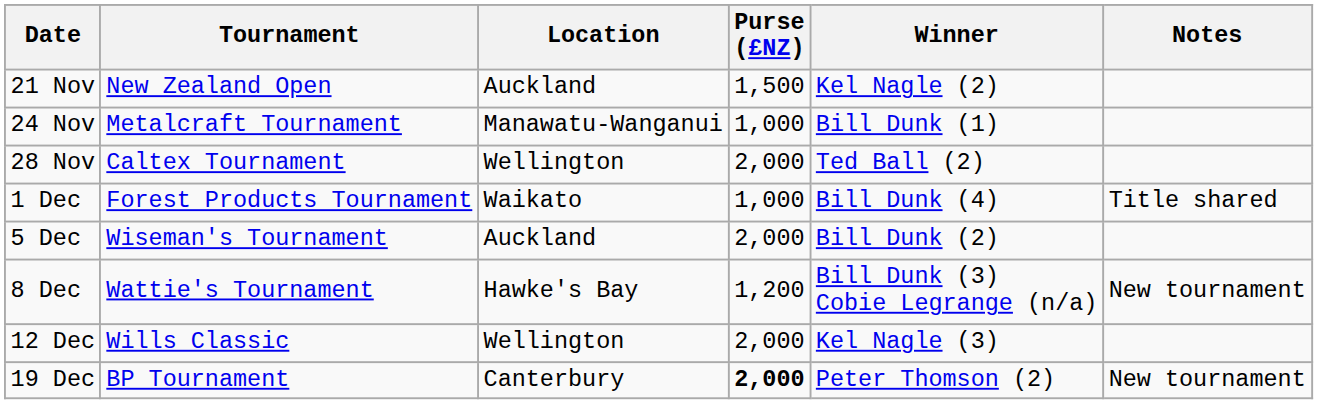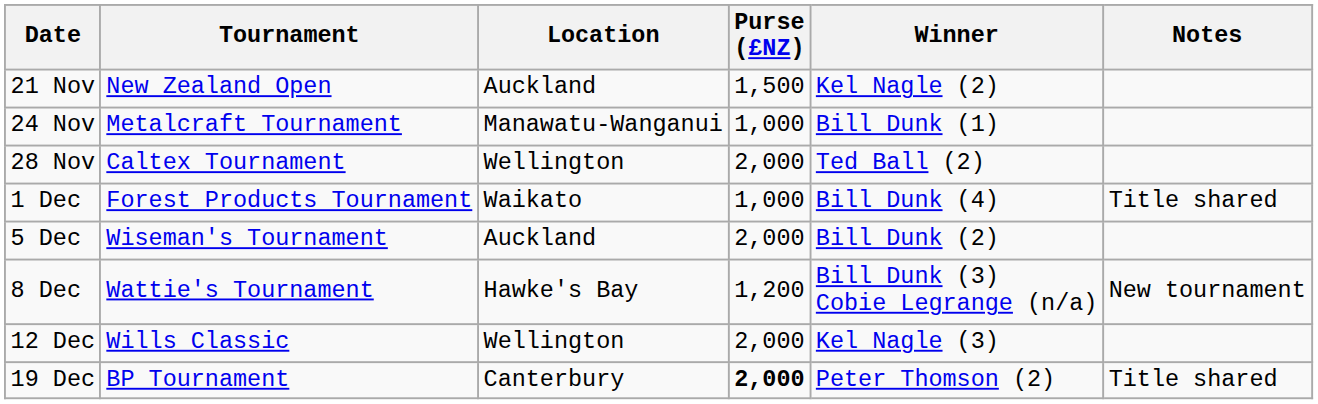19 Dec | Notes: New tournament -> Title shared
